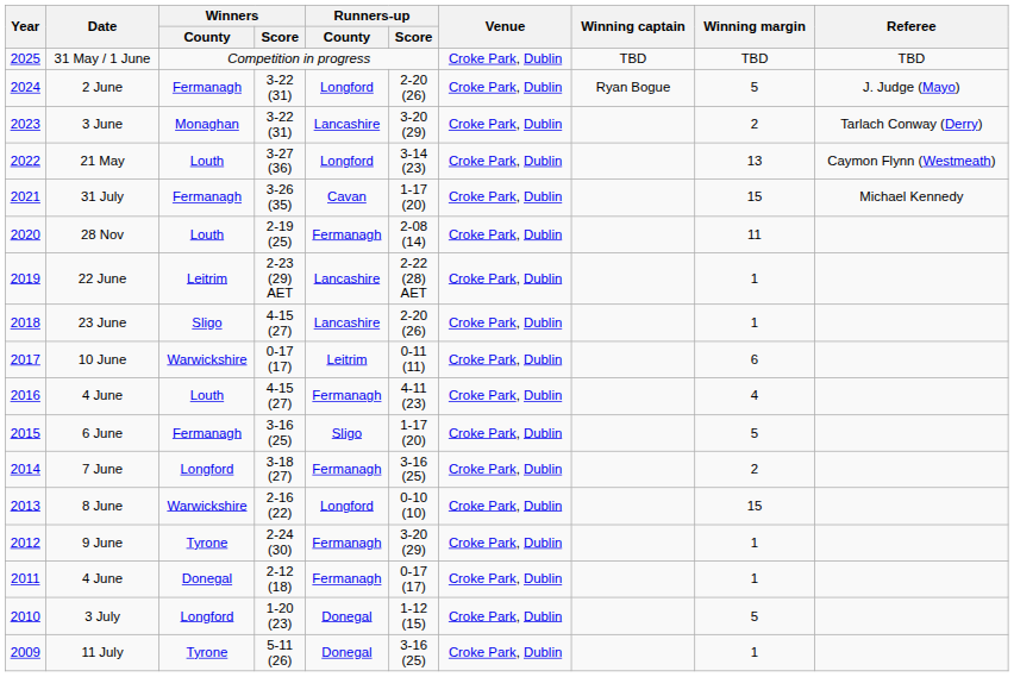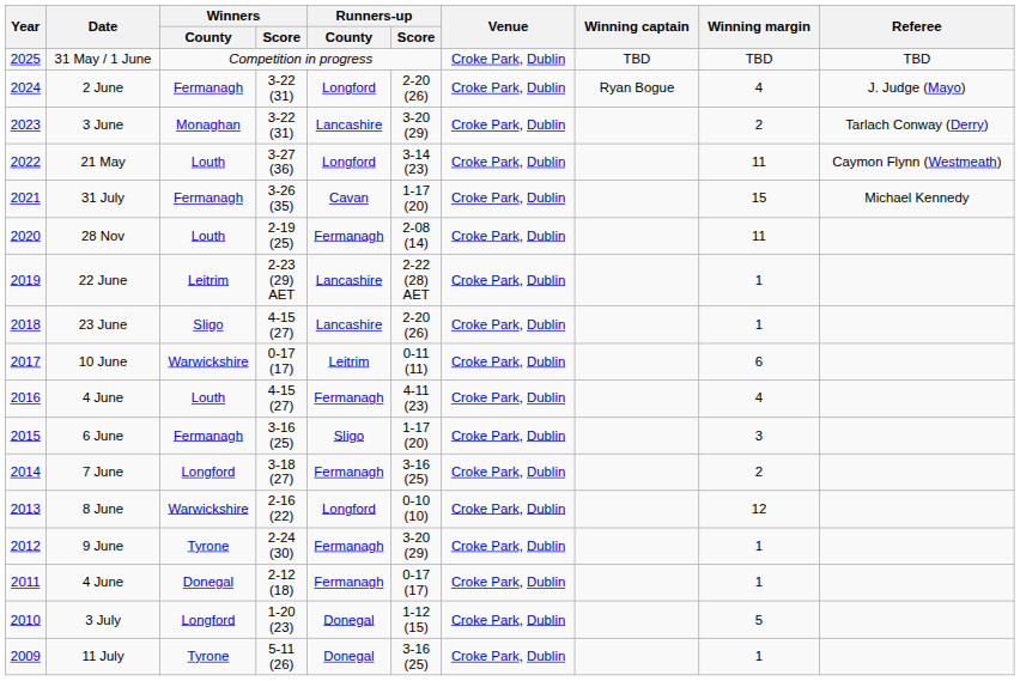2 June | Winning margin: 5 -> 4
21 May | Winning margin: 13 -> 11
6 June | Winning margin: 5 -> 3
8 June | Winning margin: 15 -> 12
